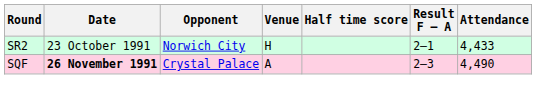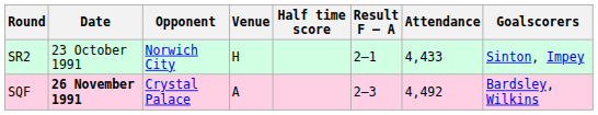+ column: Goalscorers | Sinton, Impey | Bardsley, Wilkins
SQF | Attendance: 4,490 -> 4,492
